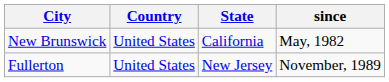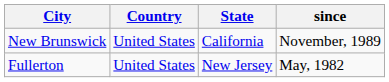New Brunswick | since: May, 1982 -> November, 1989
Fullerton | since: November, 1989 -> May, 1982
